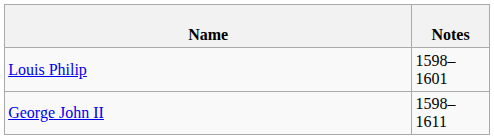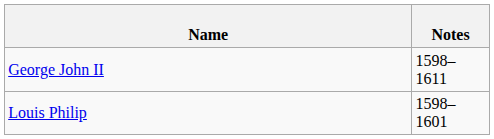rows swapped: Louis Philip <-> George John II
